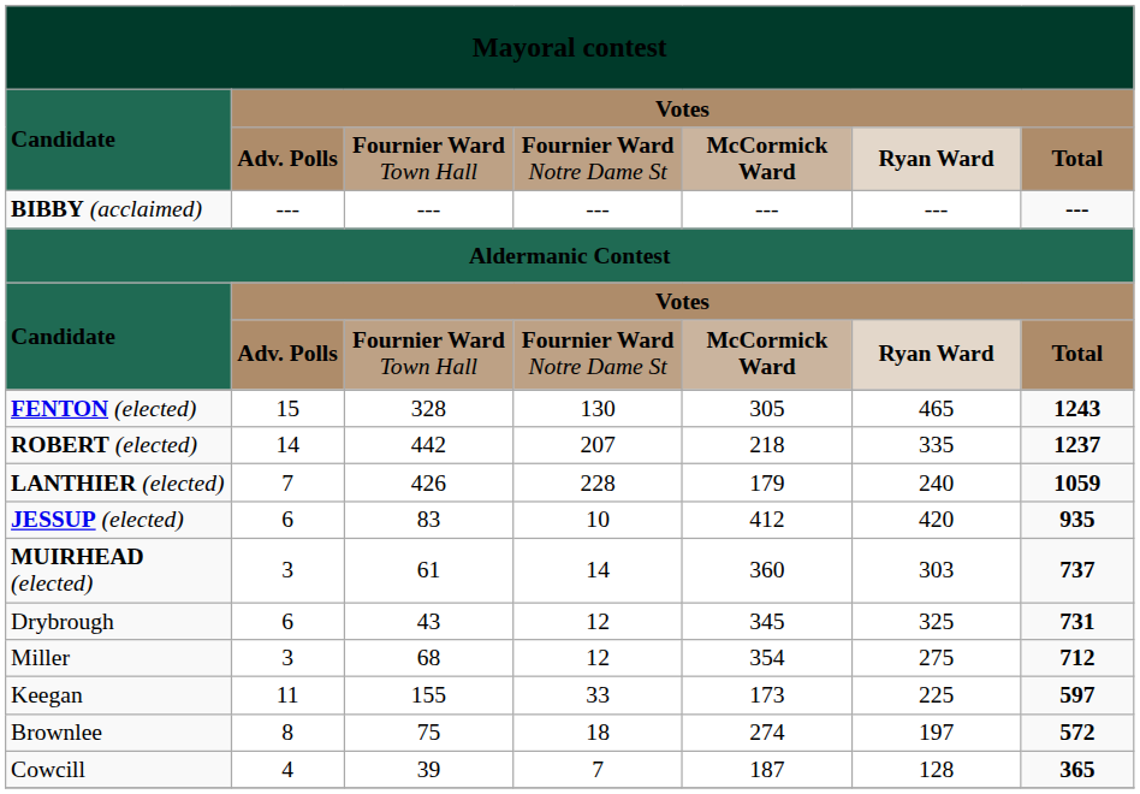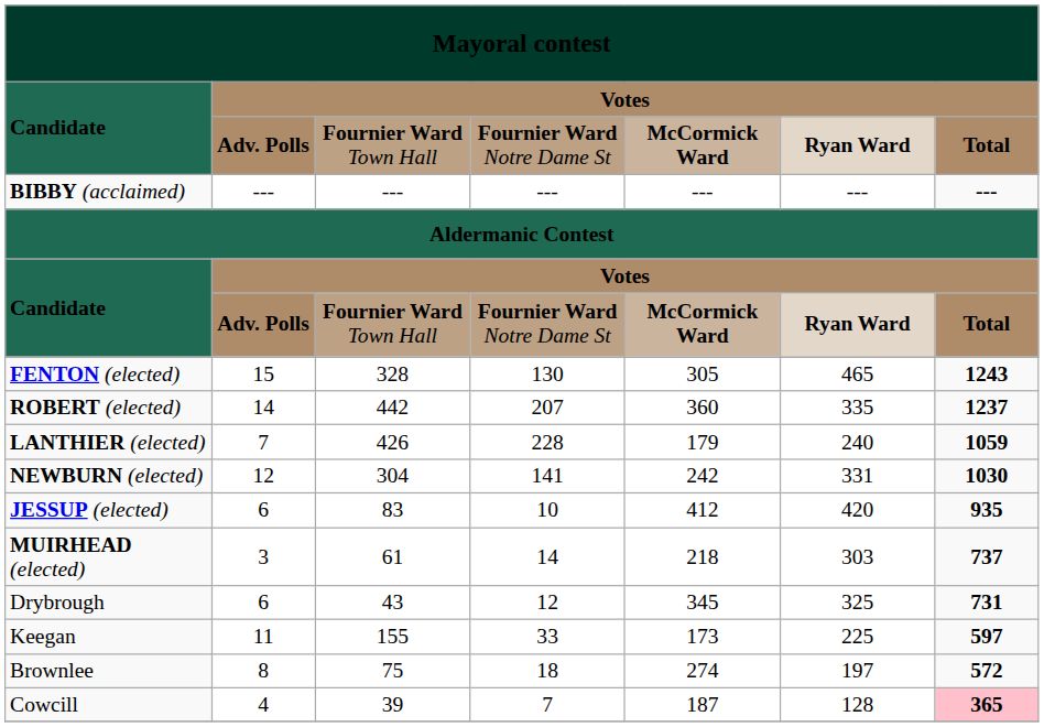442 | column 5: 218 -> 360
+ row: NEWBURN (elected) | 12 | 304 | 141 | 242 | 331 | 1030
61 | column 5: 360 -> 218
- row: Miller | 3 | 68 | 12 | 354 | 275 | 712
39 | column 7: no background -> pink background
